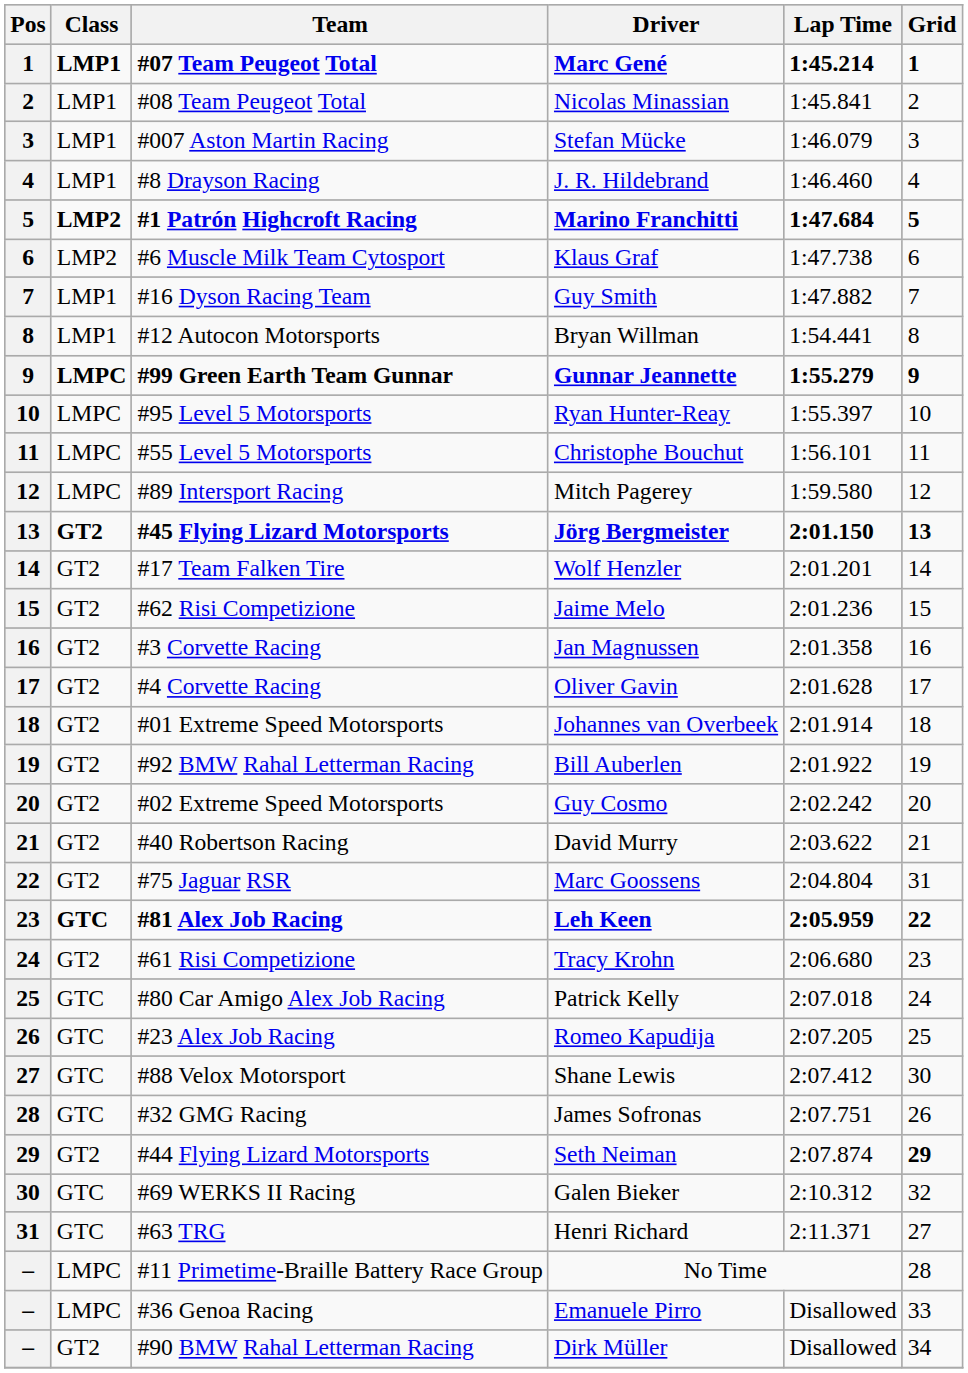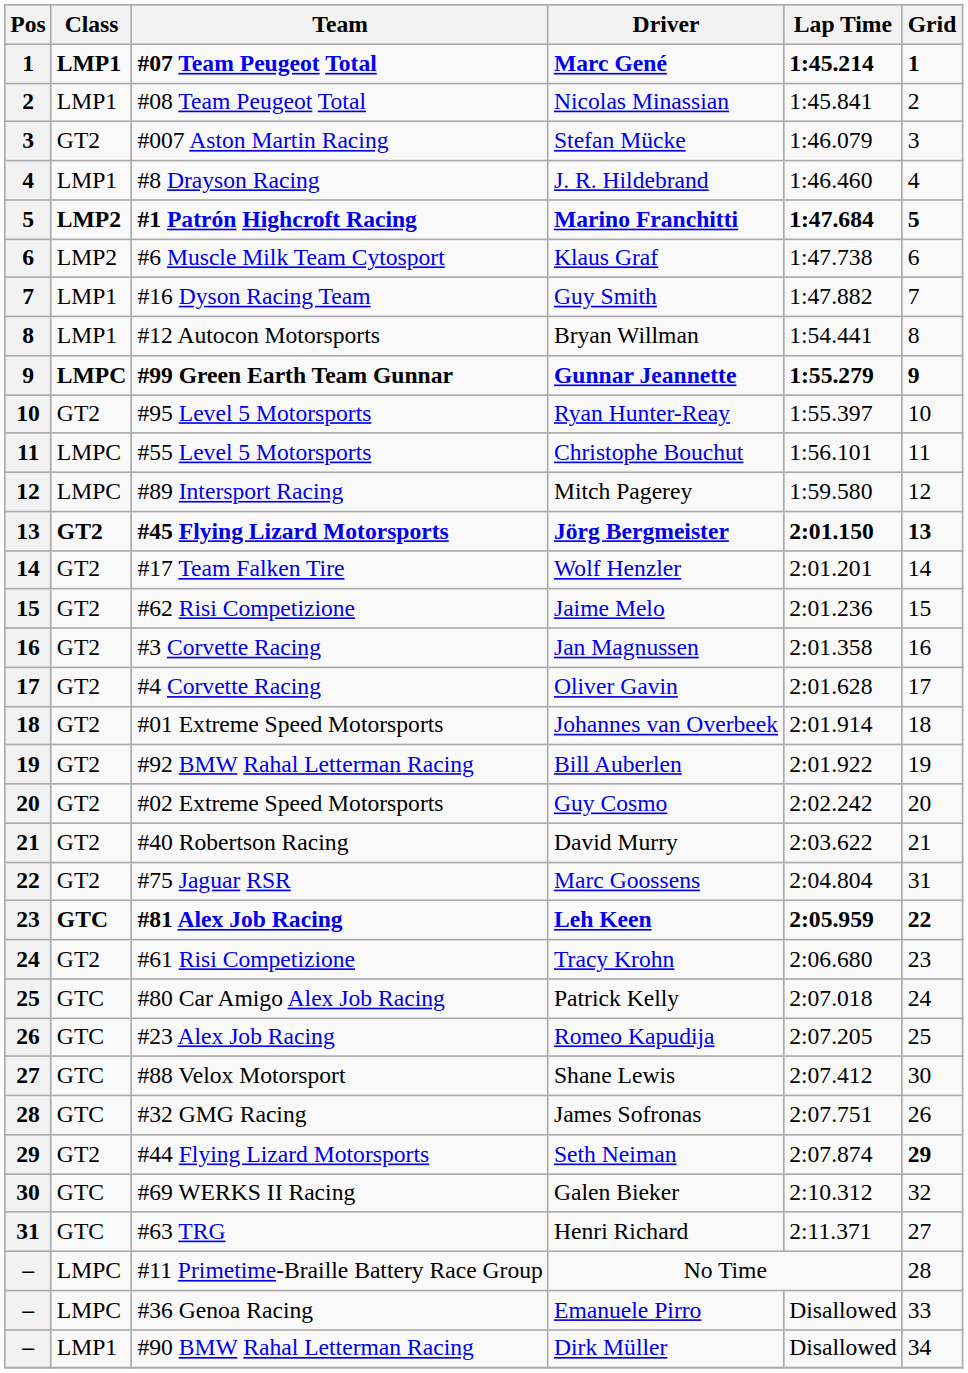#007 Aston Martin Racing | Class: LMP1 -> GT2
#95 Level 5 Motorsports | Class: LMPC -> GT2
#90 BMW Rahal Letterman Racing | Class: GT2 -> LMP1
